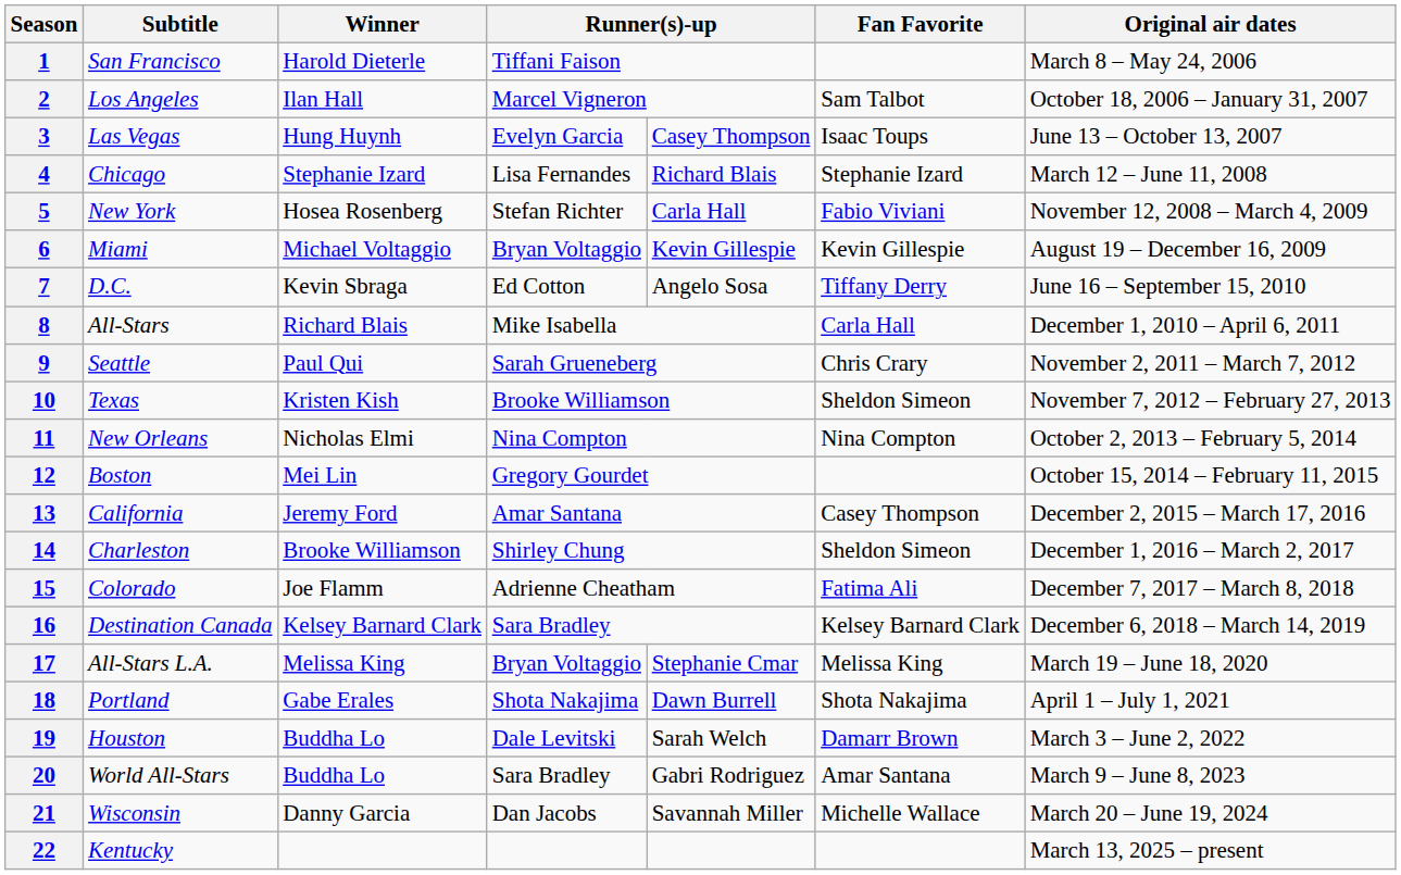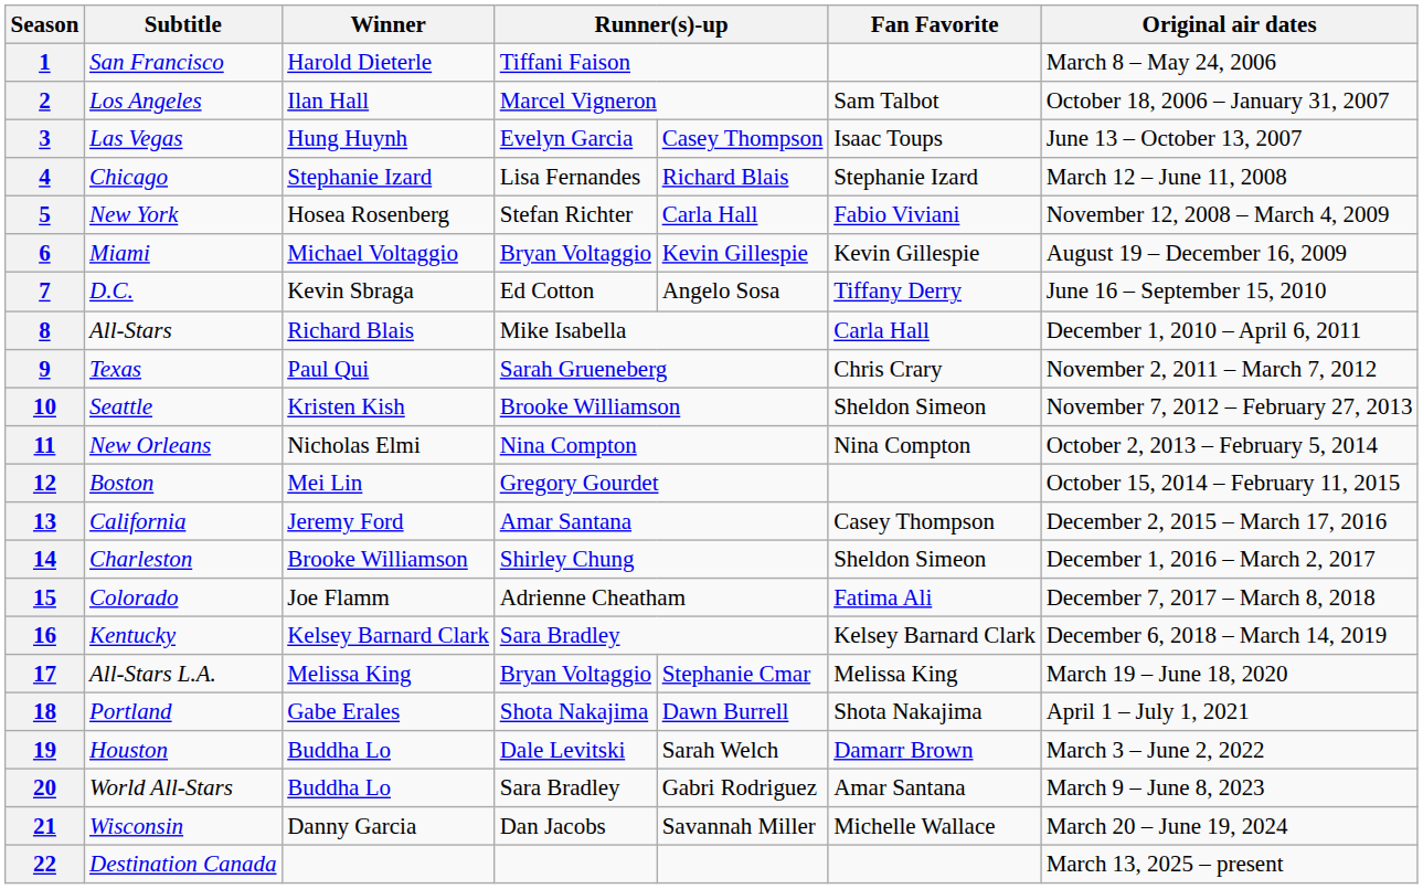9 | Subtitle: Seattle -> Texas
10 | Subtitle: Texas -> Seattle
16 | Subtitle: Destination Canada -> Kentucky
22 | Subtitle: Kentucky -> Destination Canada
